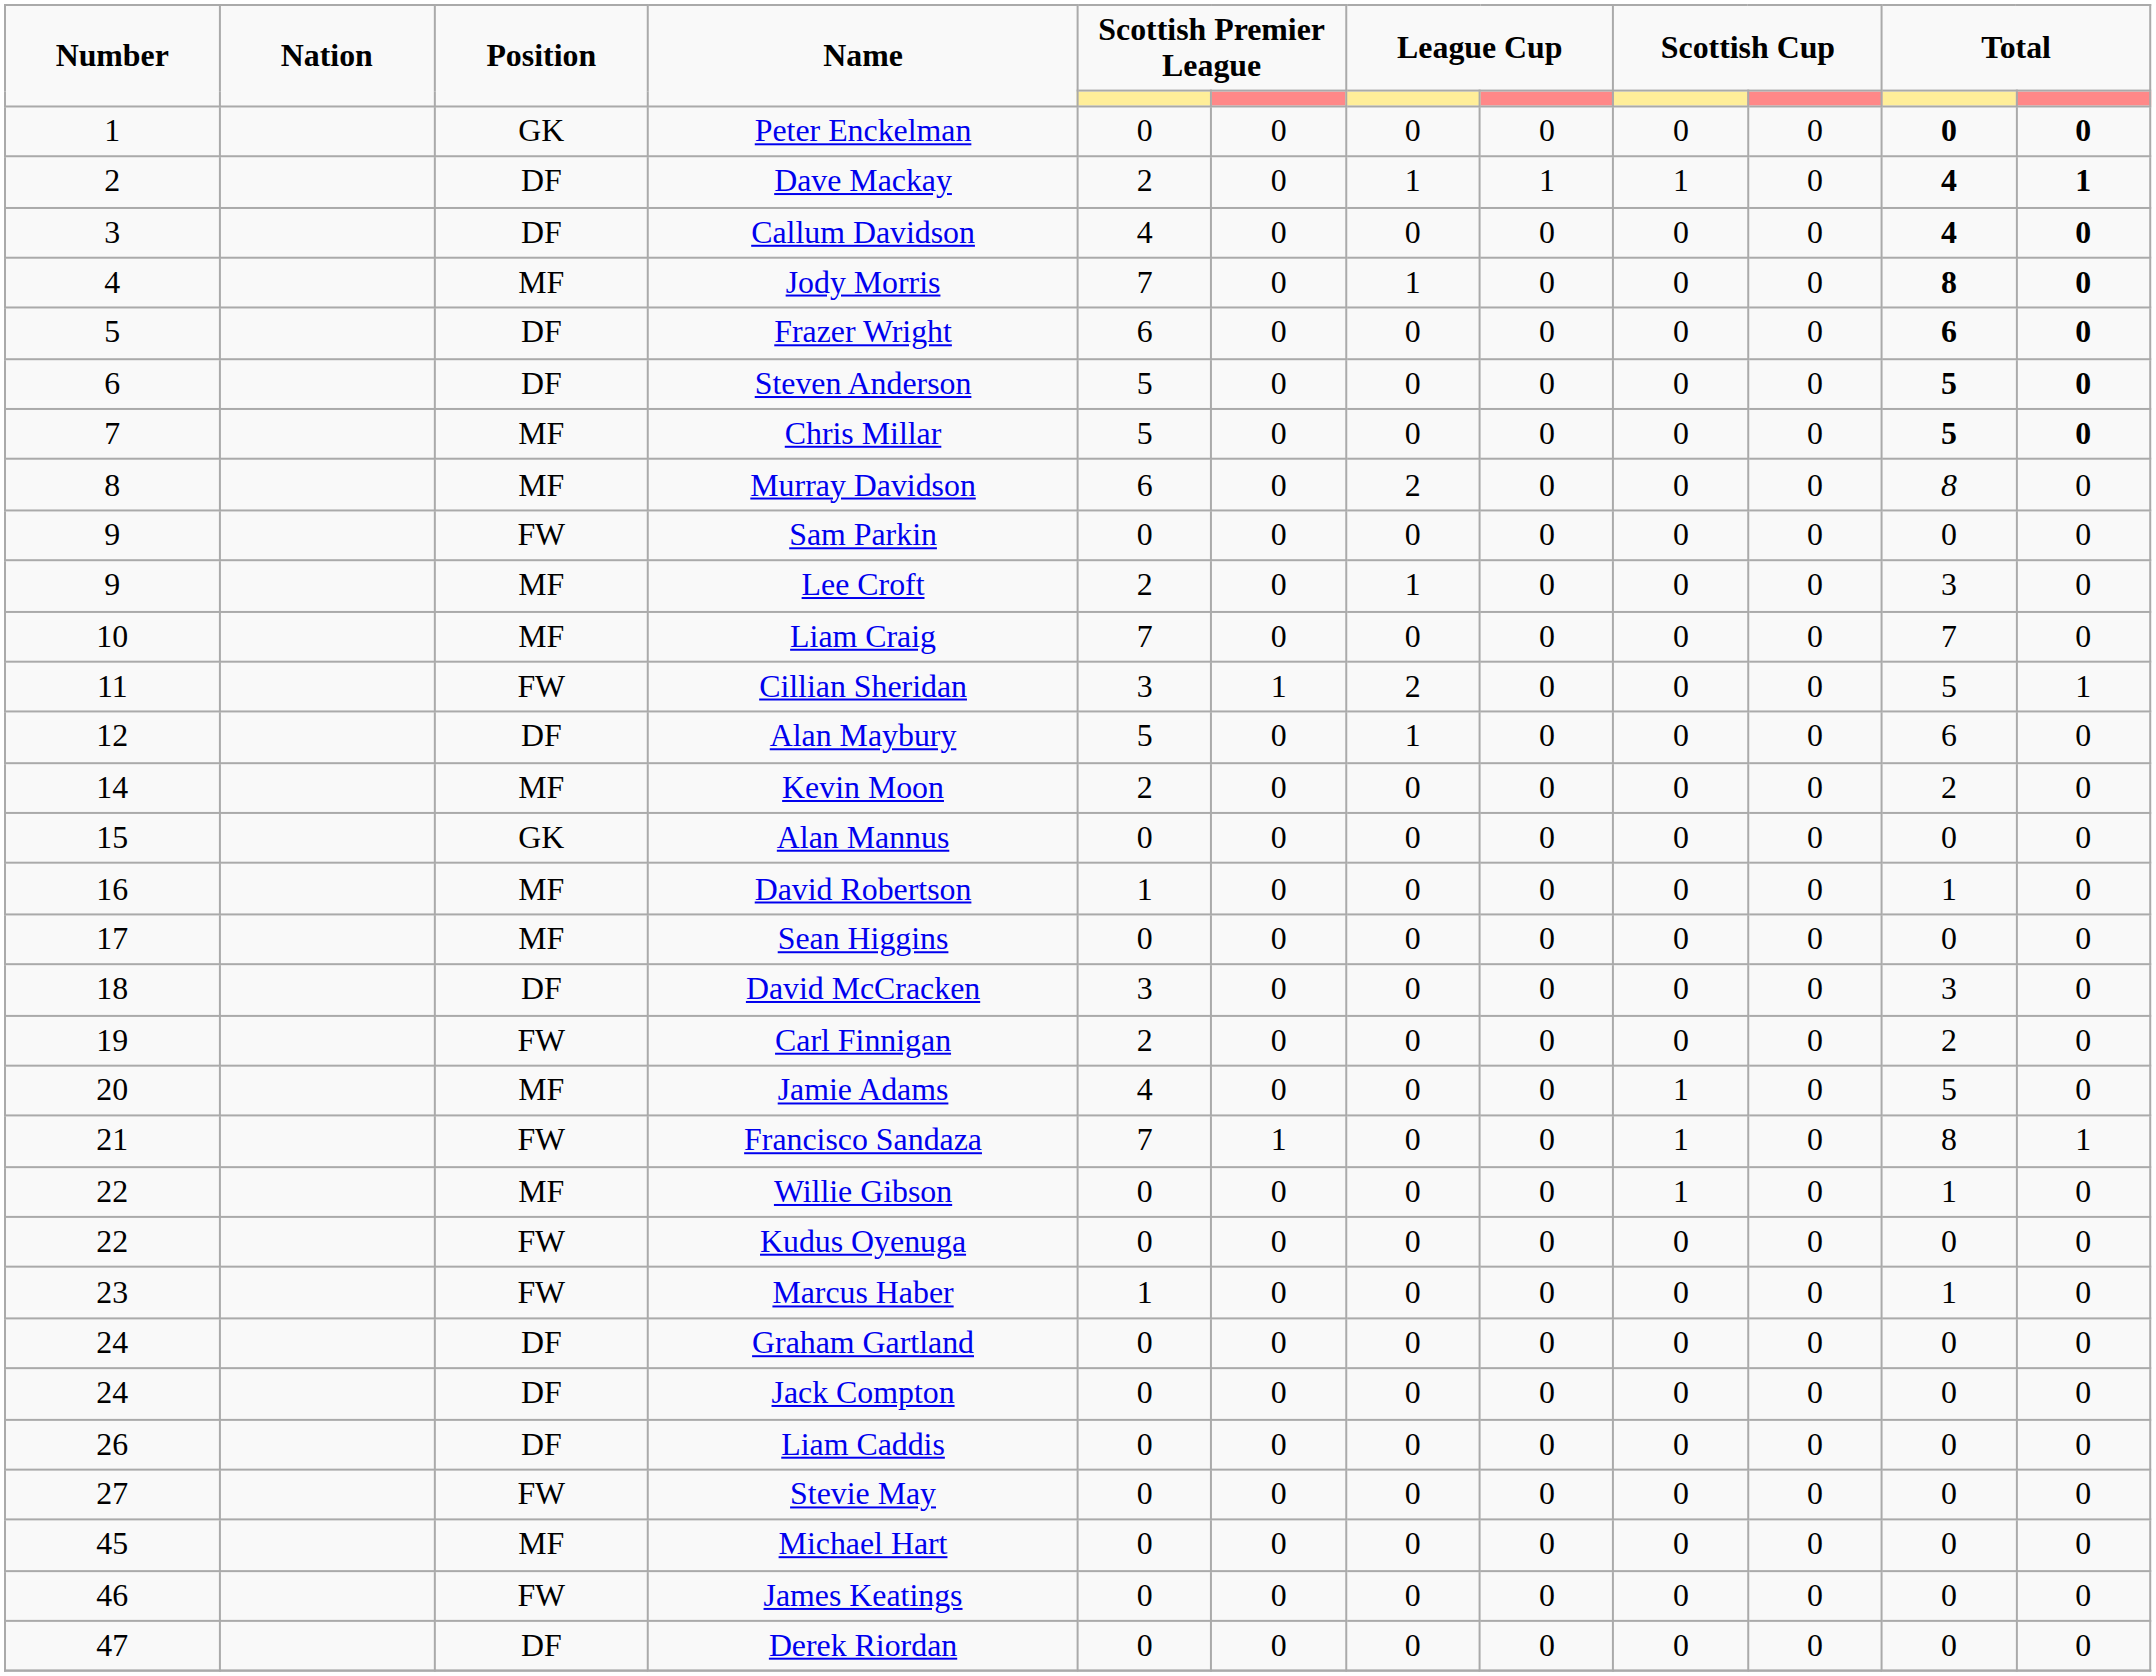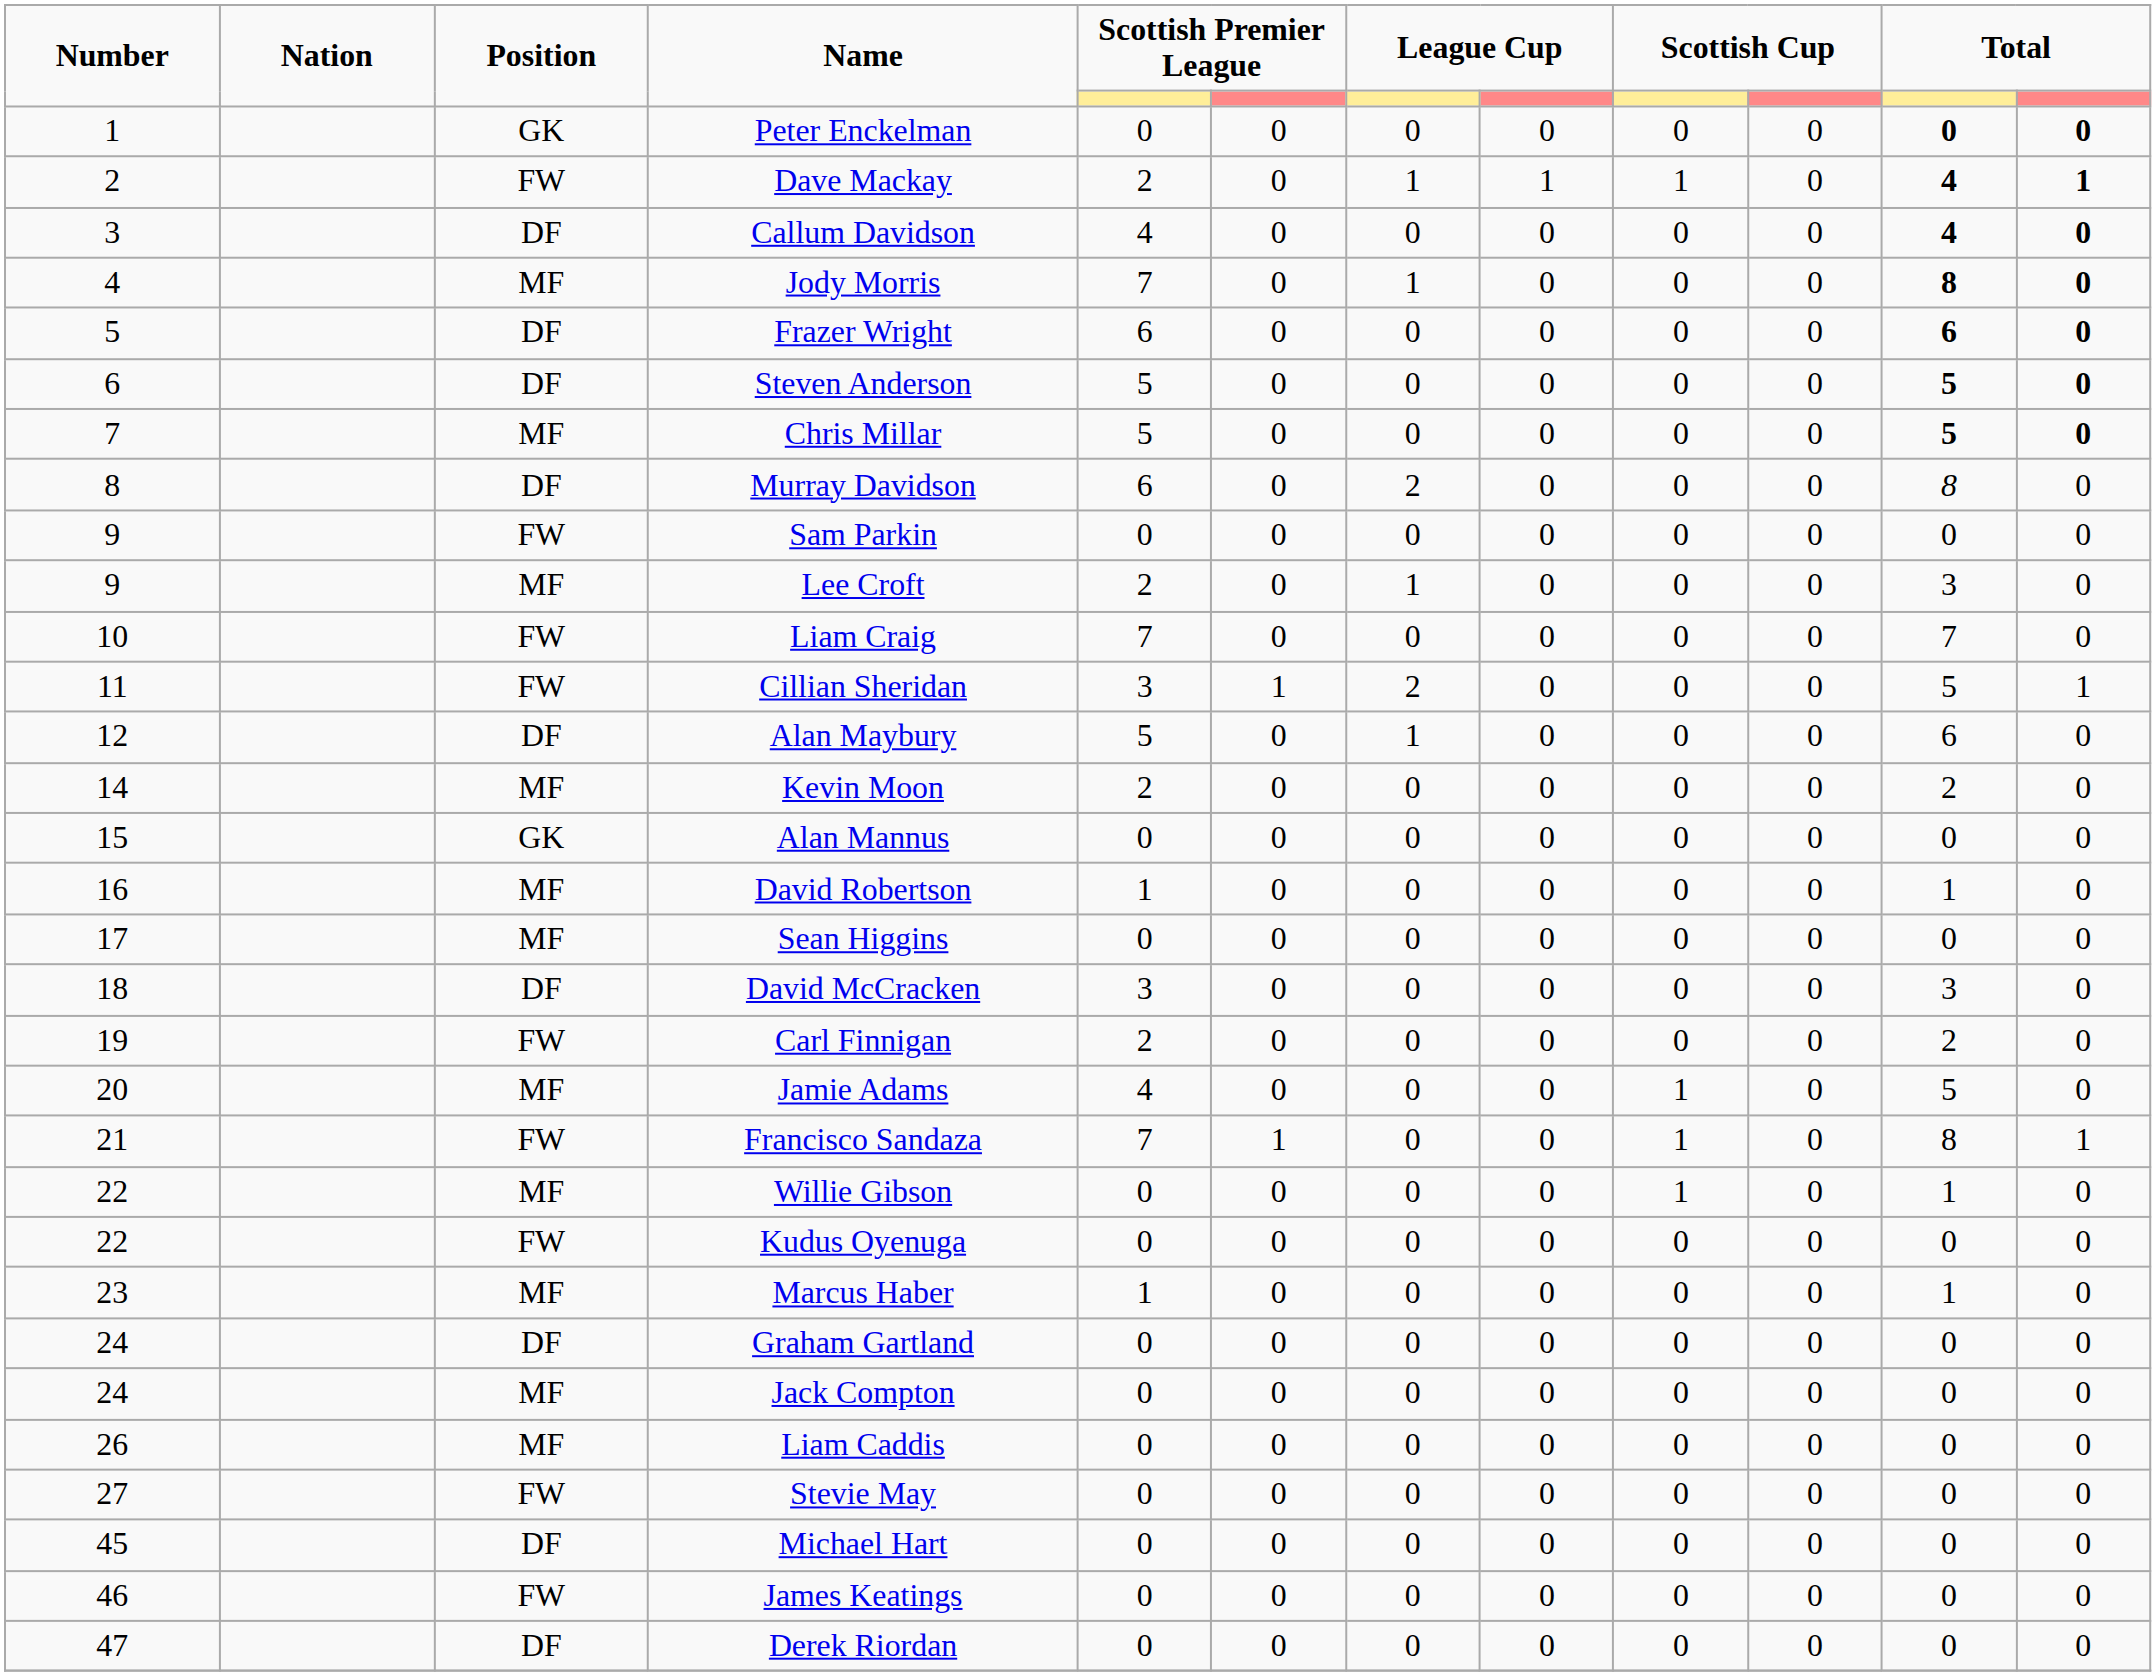Dave Mackay | Position: DF -> FW
Murray Davidson | Position: MF -> DF
Liam Craig | Position: MF -> FW
Marcus Haber | Position: FW -> MF
Jack Compton | Position: DF -> MF
Liam Caddis | Position: DF -> MF
Michael Hart | Position: MF -> DF
